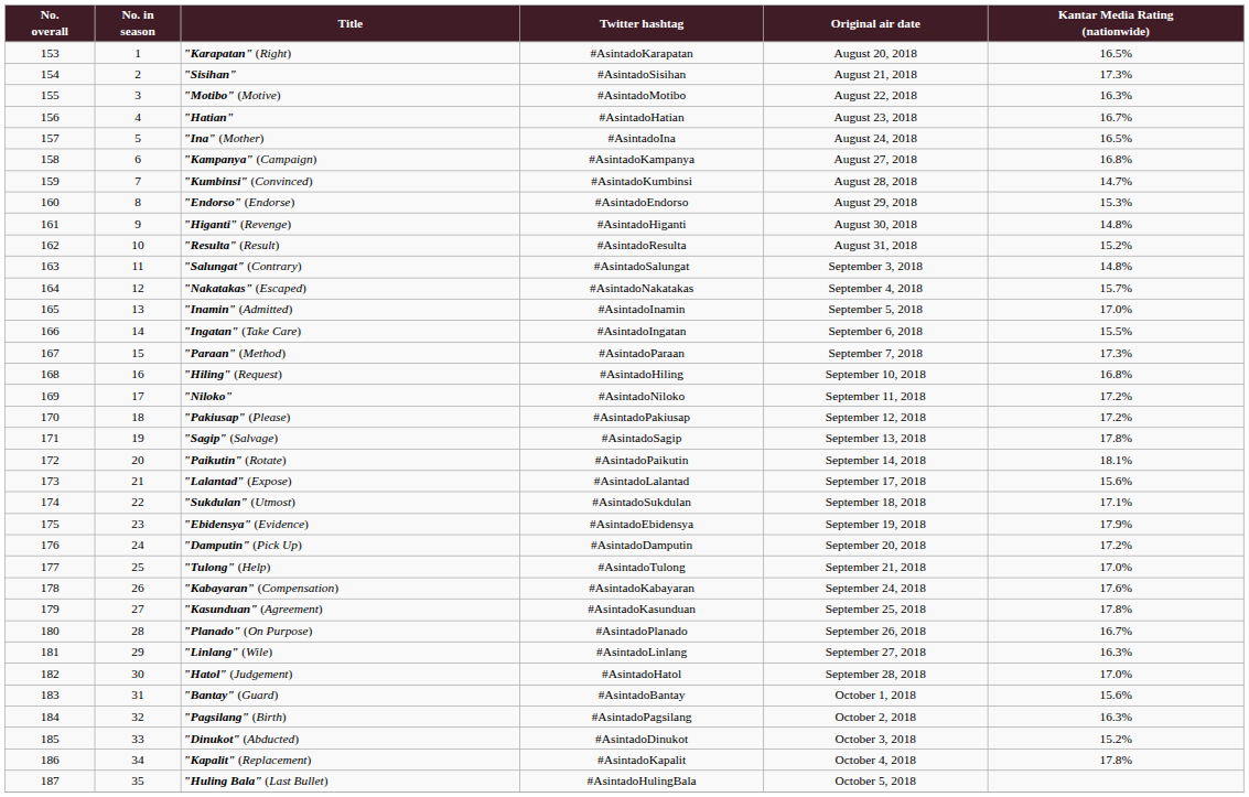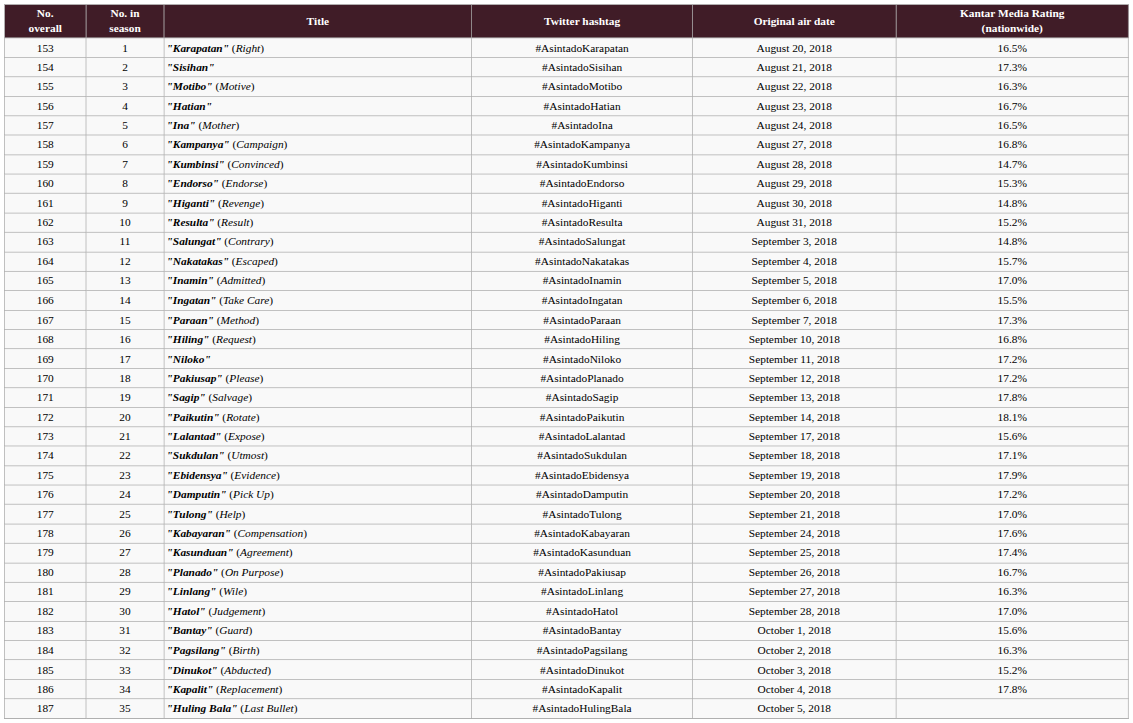"Pakiusap" (Please) | Twitter hashtag: #AsintadoPakiusap -> #AsintadoPlanado
"Kasunduan" (Agreement) | Kantar Media Rating (nationwide): 17.8% -> 17.4%
"Planado" (On Purpose) | Twitter hashtag: #AsintadoPlanado -> #AsintadoPakiusap
